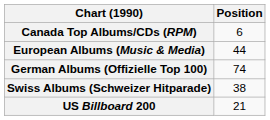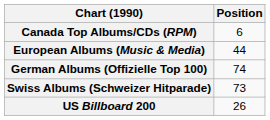Swiss Albums (Schweizer Hitparade) | Position: 38 -> 73
US Billboard 200 | Position: 21 -> 26
